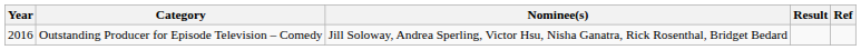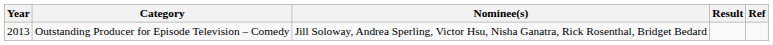Outstanding Producer for Episode Television – Comedy | Year: 2016 -> 2013
